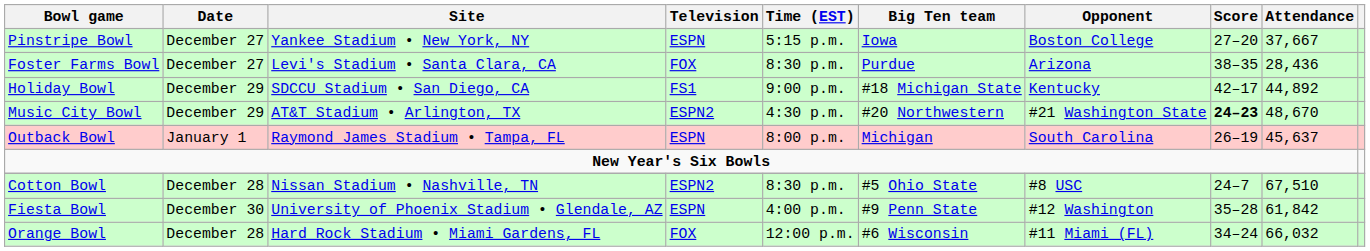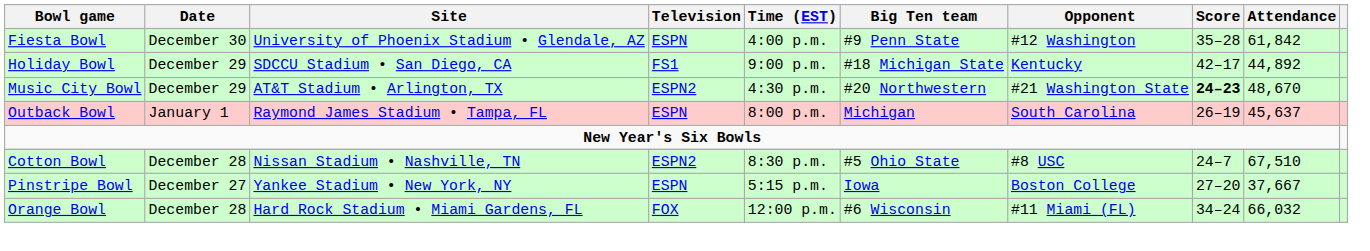rows swapped: Pinstripe Bowl <-> Fiesta Bowl
- row: Foster Farms Bowl | December 27 | Levi's Stadium • Santa Clara, CA | FOX | 8:30 p.m. | Purdue | Arizona | 38–35 | 28,436
